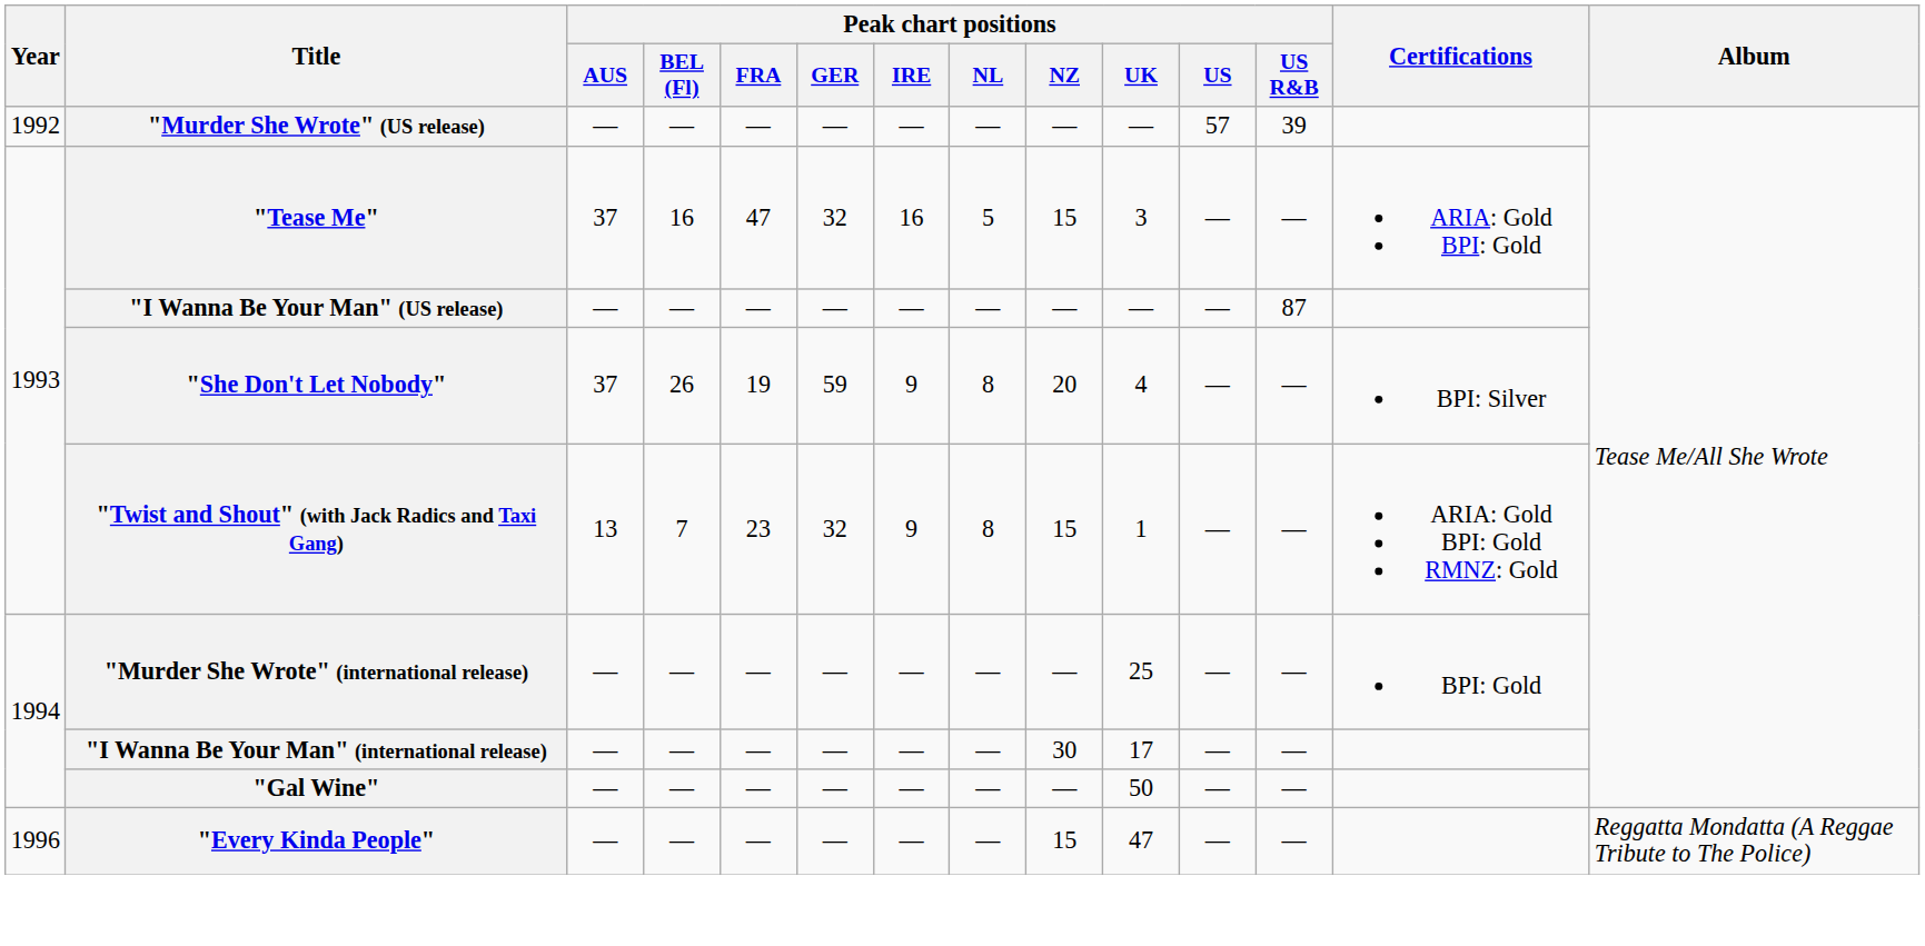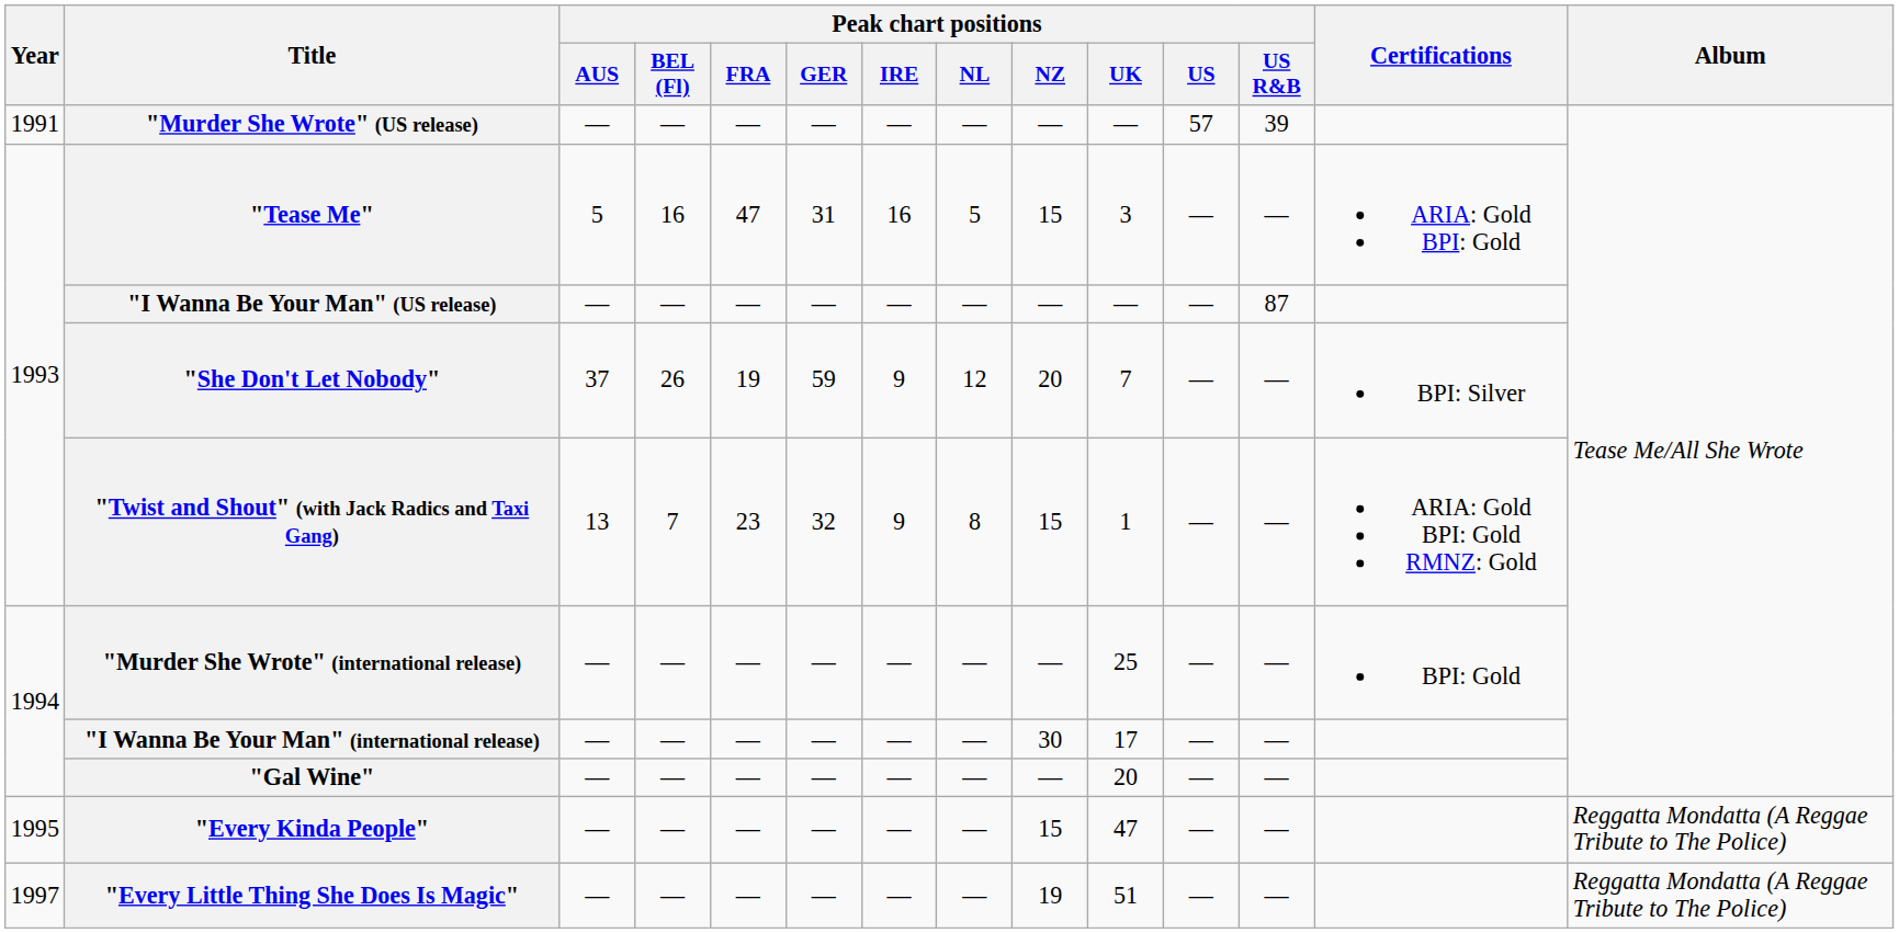"Murder She Wrote" (US release) | Year: 1992 -> 1991
"Tease Me" | Peak chart positions / AUS: 37 -> 5
"Tease Me" | Peak chart positions / GER: 32 -> 31
"She Don't Let Nobody" | Peak chart positions / NL: 8 -> 12
"She Don't Let Nobody" | Peak chart positions / UK: 4 -> 7
"Gal Wine" | Peak chart positions / UK: 50 -> 20
"Every Kinda People" | Year: 1996 -> 1995
+ row: 1997 | "Every Little Thing She Does Is Magic" | — | — | — | — | — | — | 19 | 51 | — | — | Reggatta Mondatta (A Reggae Tribute to The Police)
